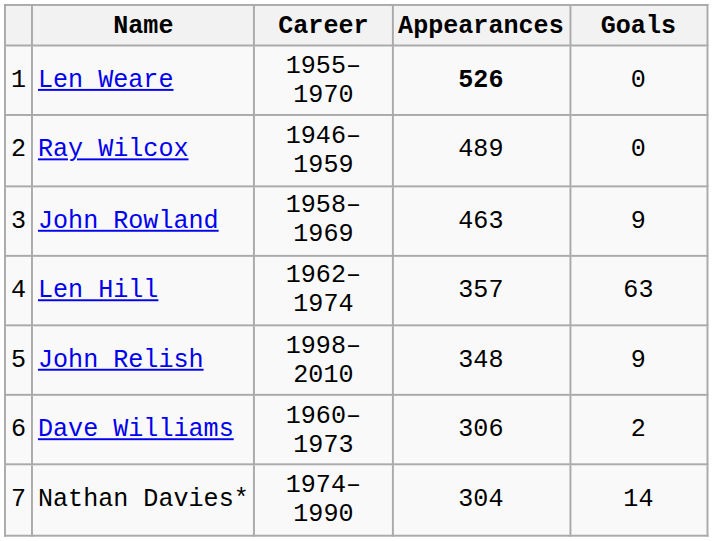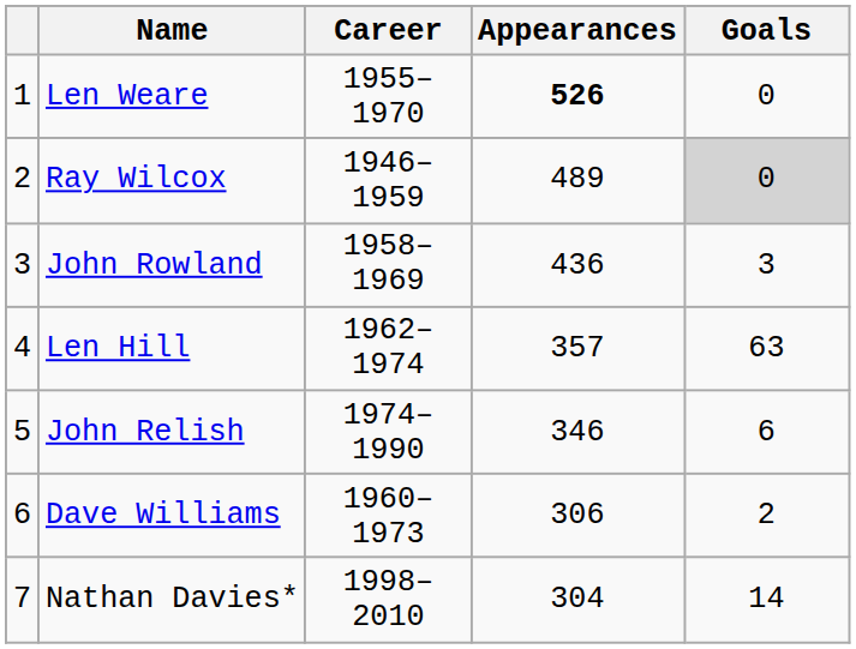Ray Wilcox | Goals: no background -> lightgrey background
John Rowland | Appearances: 463 -> 436
John Rowland | Goals: 9 -> 3
John Relish | Career: 1998–2010 -> 1974–1990
John Relish | Appearances: 348 -> 346
John Relish | Goals: 9 -> 6
Nathan Davies* | Career: 1974–1990 -> 1998–2010
